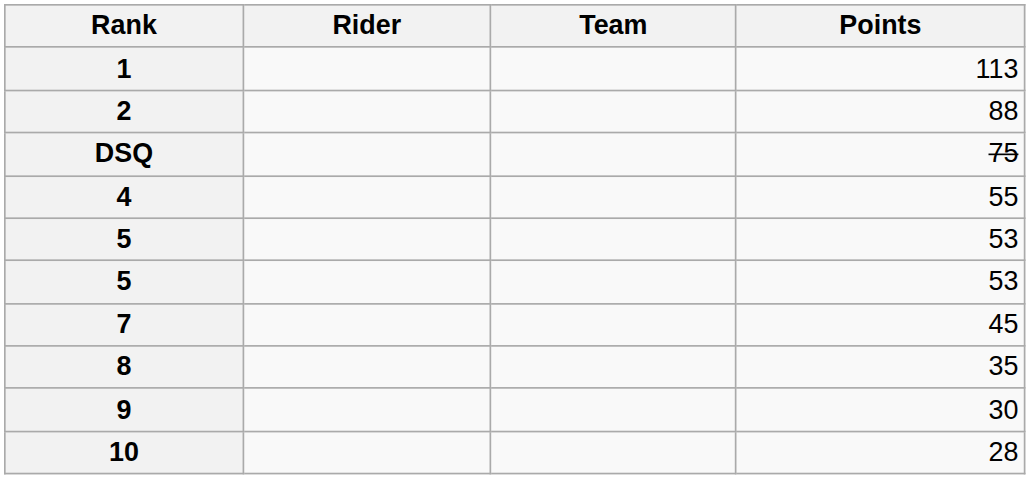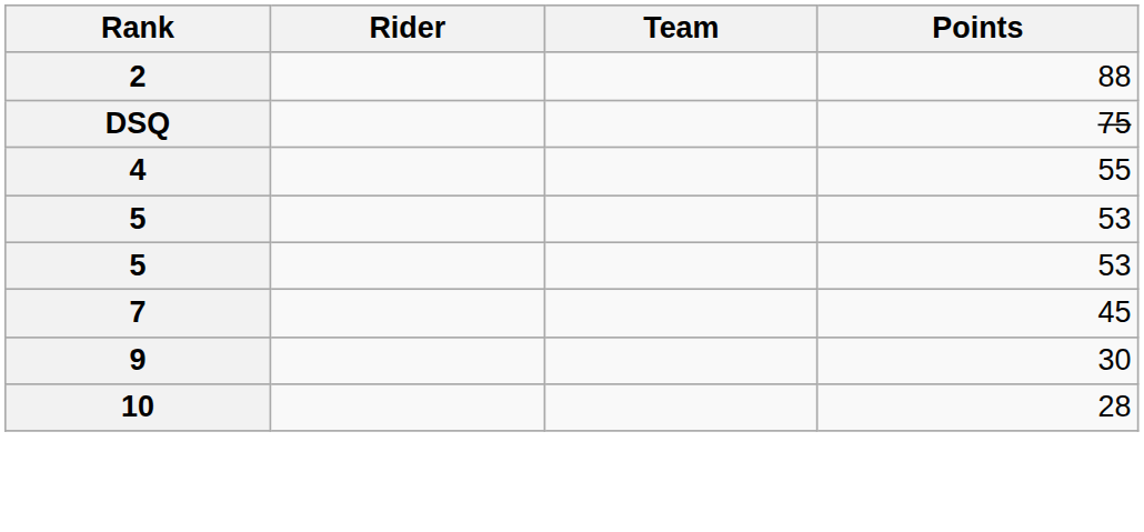- row: 1 | 113
- row: 8 | 35
